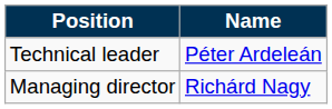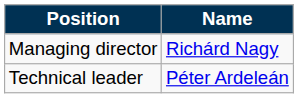rows swapped: Managing director <-> Technical leader
